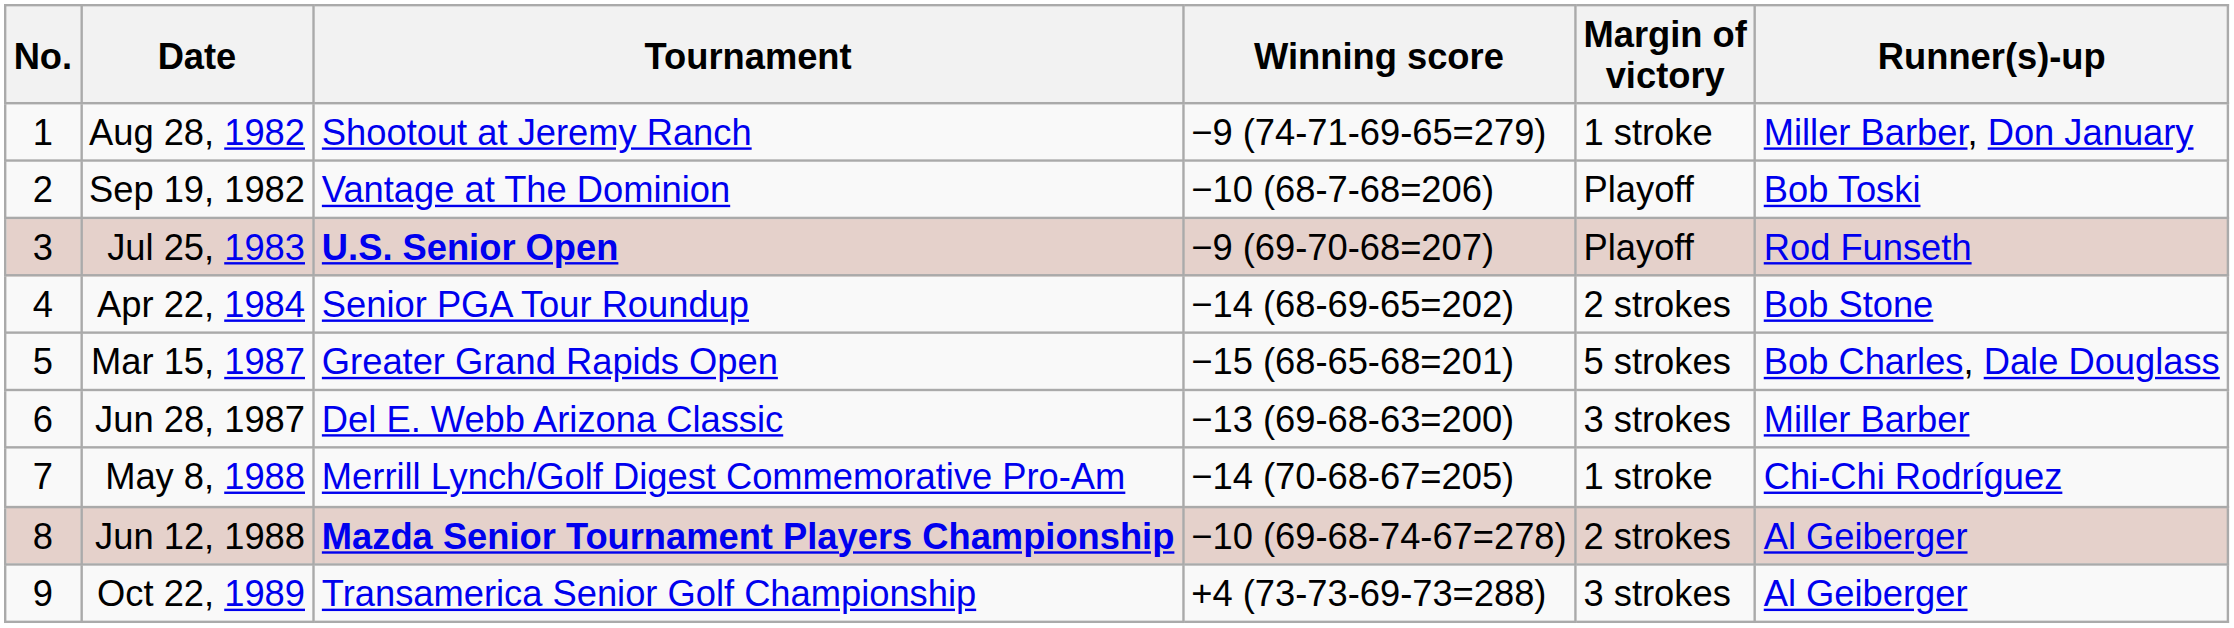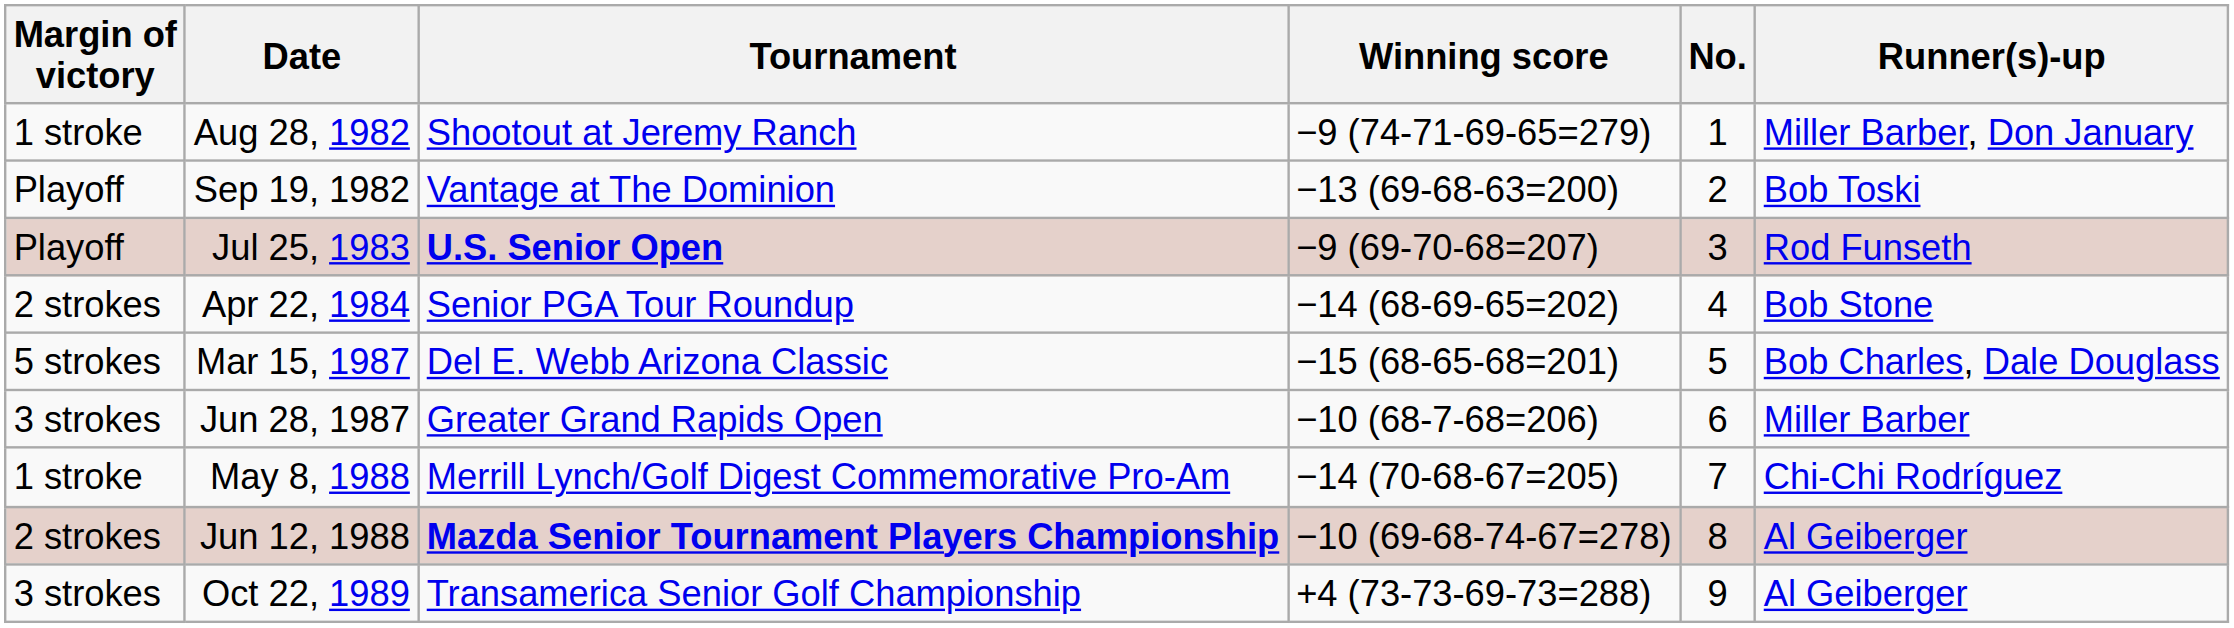columns swapped: No. <-> Margin of victory
Sep 19, 1982 | Winning score: −10 (68-7-68=206) -> −13 (69-68-63=200)
Mar 15, 1987 | Tournament: Greater Grand Rapids Open -> Del E. Webb Arizona Classic
Jun 28, 1987 | Tournament: Del E. Webb Arizona Classic -> Greater Grand Rapids Open
Jun 28, 1987 | Winning score: −13 (69-68-63=200) -> −10 (68-7-68=206)
